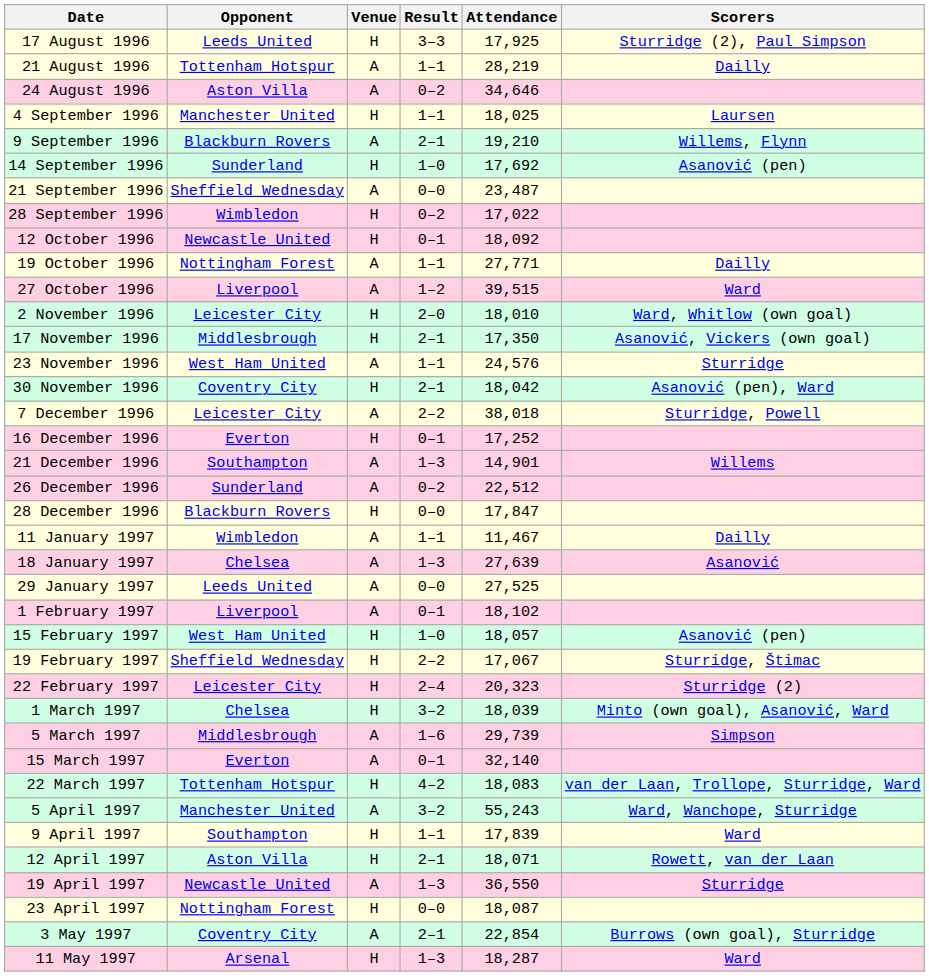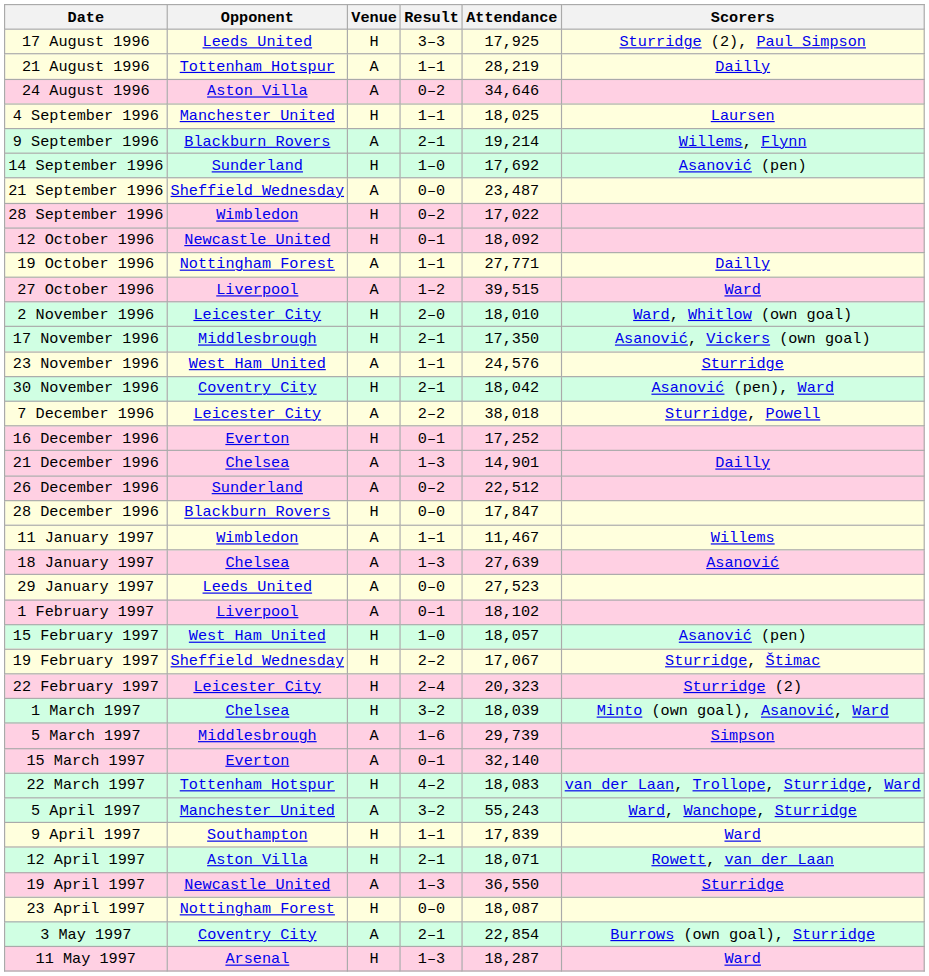9 September 1996 | Attendance: 19,210 -> 19,214
21 December 1996 | Opponent: Southampton -> Chelsea
21 December 1996 | Scorers: Willems -> Dailly
11 January 1997 | Scorers: Dailly -> Willems
29 January 1997 | Attendance: 27,525 -> 27,523
